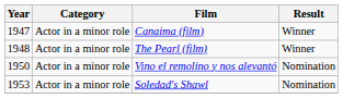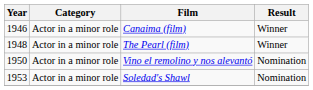Canaima (film) | Year: 1947 -> 1946
